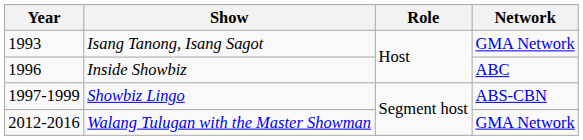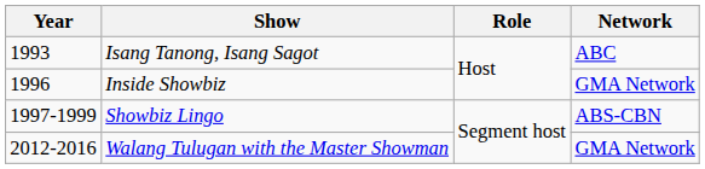Isang Tanong, Isang Sagot | Network: GMA Network -> ABC
Inside Showbiz | Network: ABC -> GMA Network
